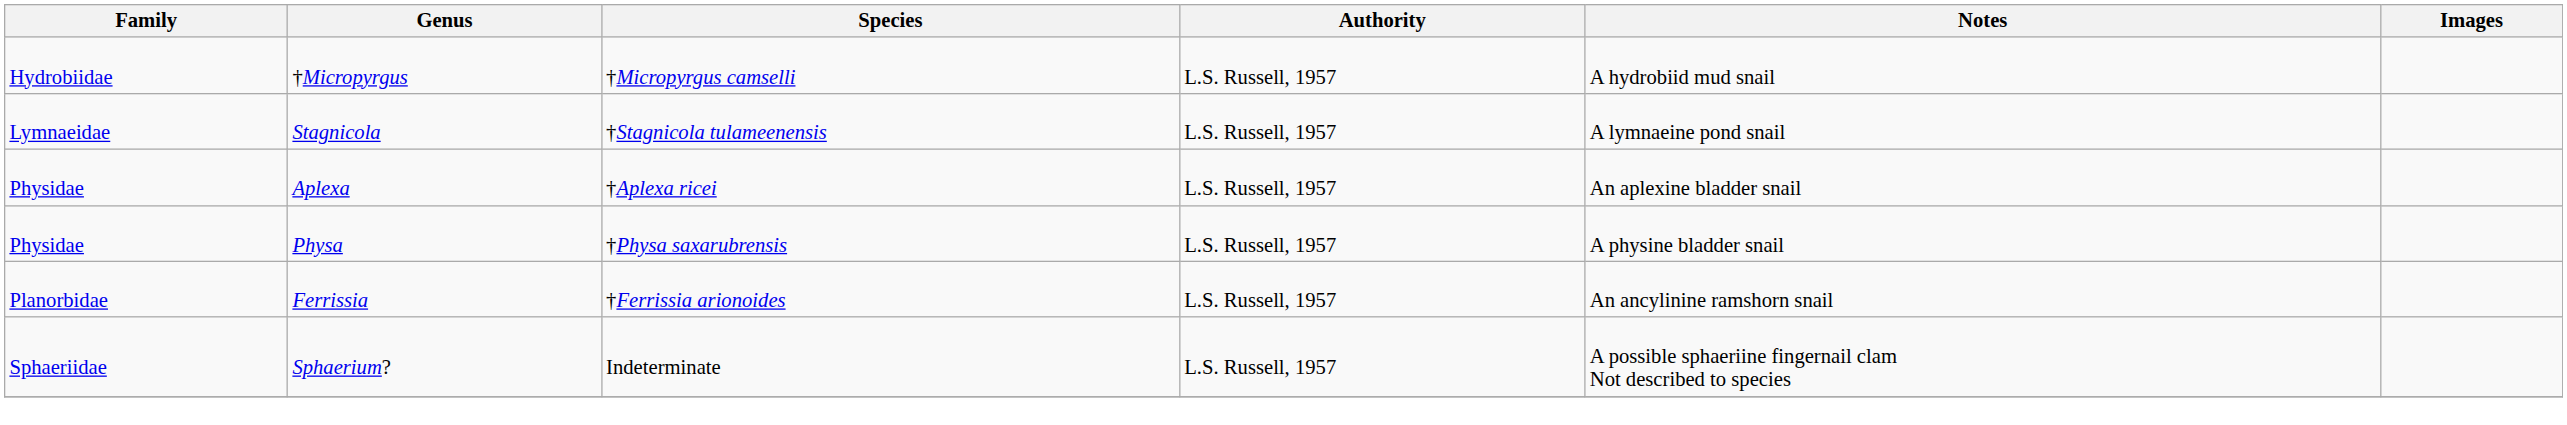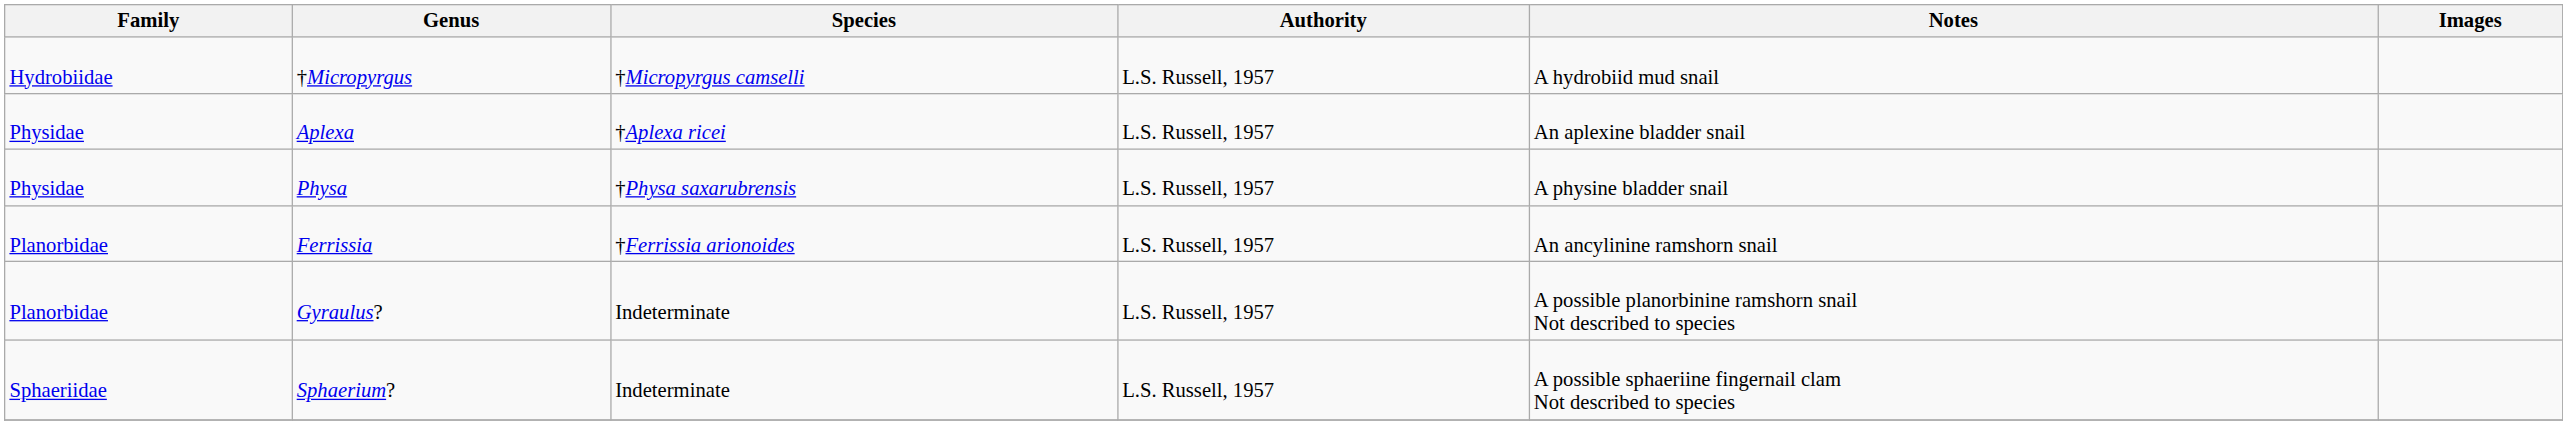- row: Lymnaeidae | Stagnicola | †Stagnicola tulameenensis | L.S. Russell, 1957 | A lymnaeine pond snail
+ row: Planorbidae | Gyraulus? | Indeterminate | L.S. Russell, 1957 | A possible planorbinine ramshorn snail Not described to species
